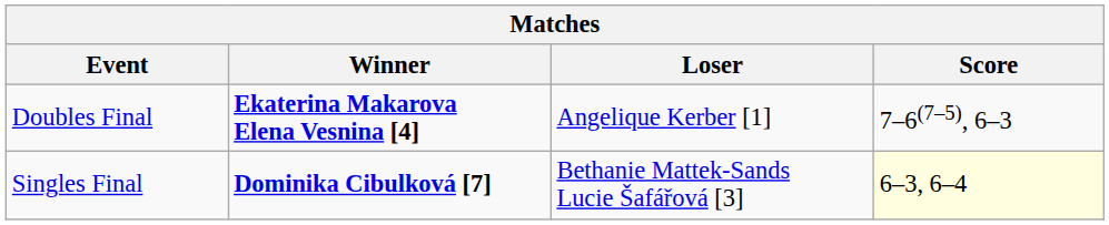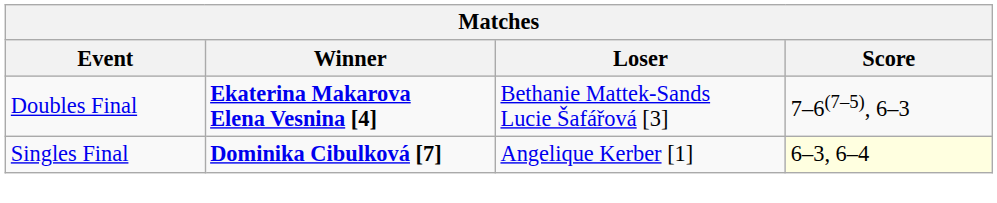Doubles Final | Loser: Angelique Kerber [1] -> Bethanie Mattek-Sands Lucie Šafářová [3]
Singles Final | Loser: Bethanie Mattek-Sands Lucie Šafářová [3] -> Angelique Kerber [1]
